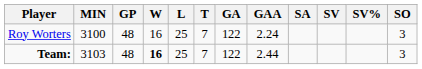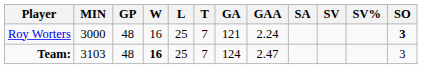Roy Worters | MIN: 3100 -> 3000
Roy Worters | GA: 122 -> 121
Roy Worters | SO: normal -> bold
Team: | GA: 122 -> 124
Team: | GAA: 2.44 -> 2.47
